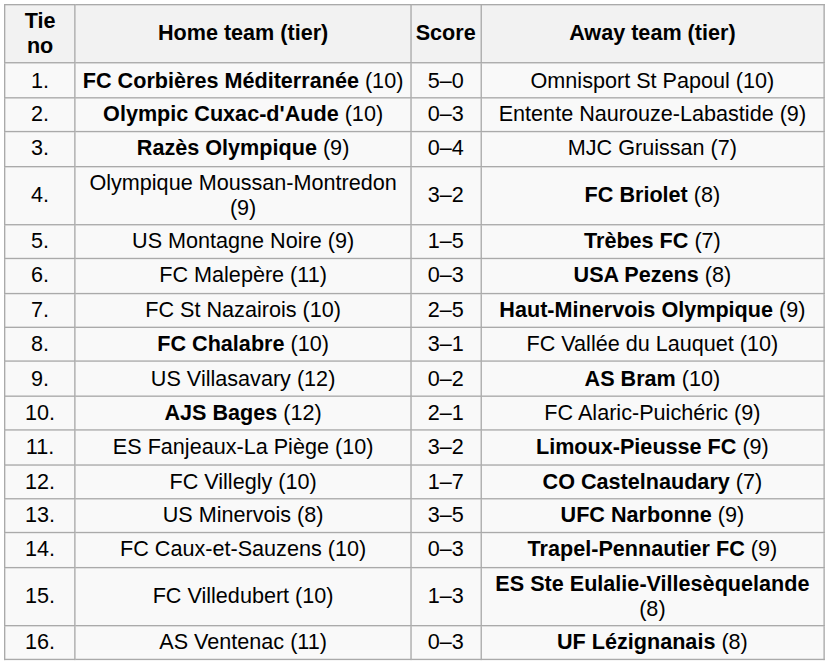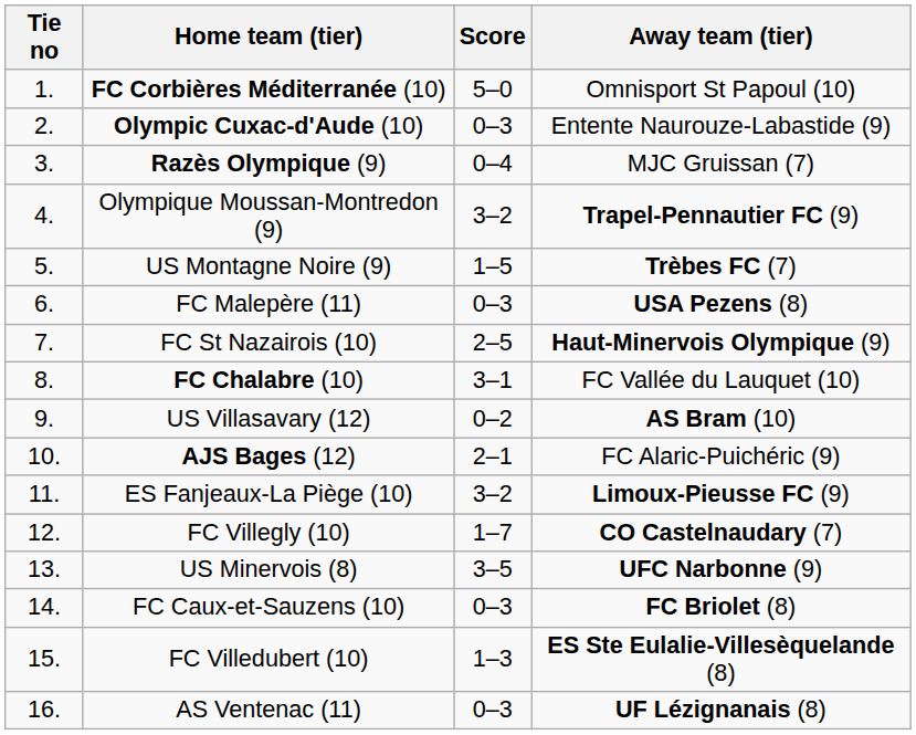Olympique Moussan-Montredon (9) | Away team (tier): FC Briolet (8) -> Trapel-Pennautier FC (9)
FC Caux-et-Sauzens (10) | Away team (tier): Trapel-Pennautier FC (9) -> FC Briolet (8)
